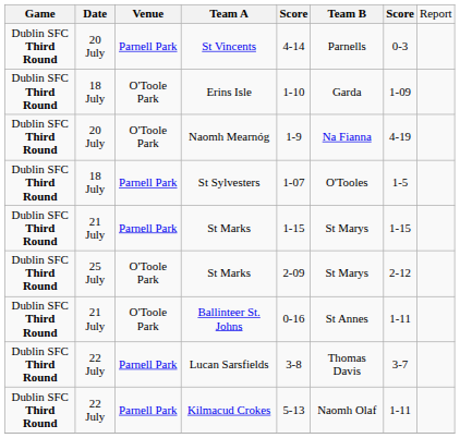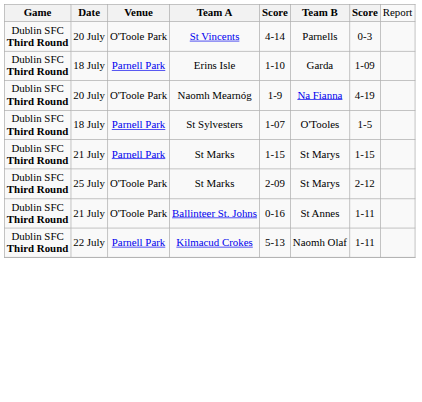St Vincents | column 3: Parnell Park -> O'Toole Park
Erins Isle | column 3: O'Toole Park -> Parnell Park
- row: Dublin SFC Third Round | 22 July | Parnell Park | Lucan Sarsfields | 3-8 | Thomas Davis | 3-7
